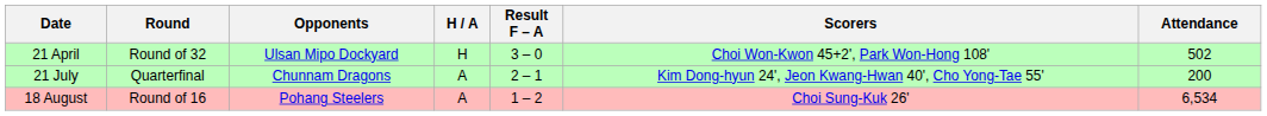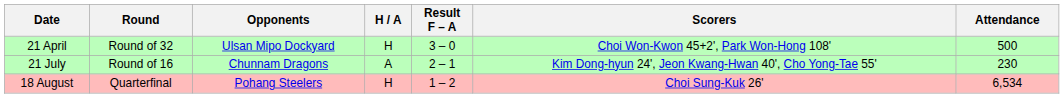21 April | Attendance: 502 -> 500
21 July | Round: Quarterfinal -> Round of 16
21 July | Attendance: 200 -> 230
18 August | Round: Round of 16 -> Quarterfinal
18 August | H / A: A -> H
